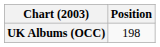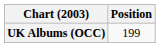UK Albums (OCC) | Position: 198 -> 199
